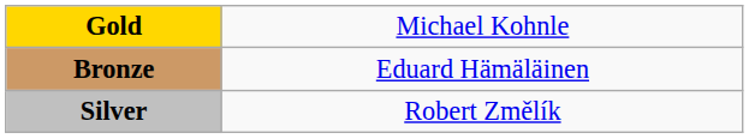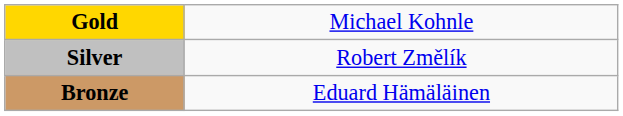rows swapped: Silver <-> Bronze
